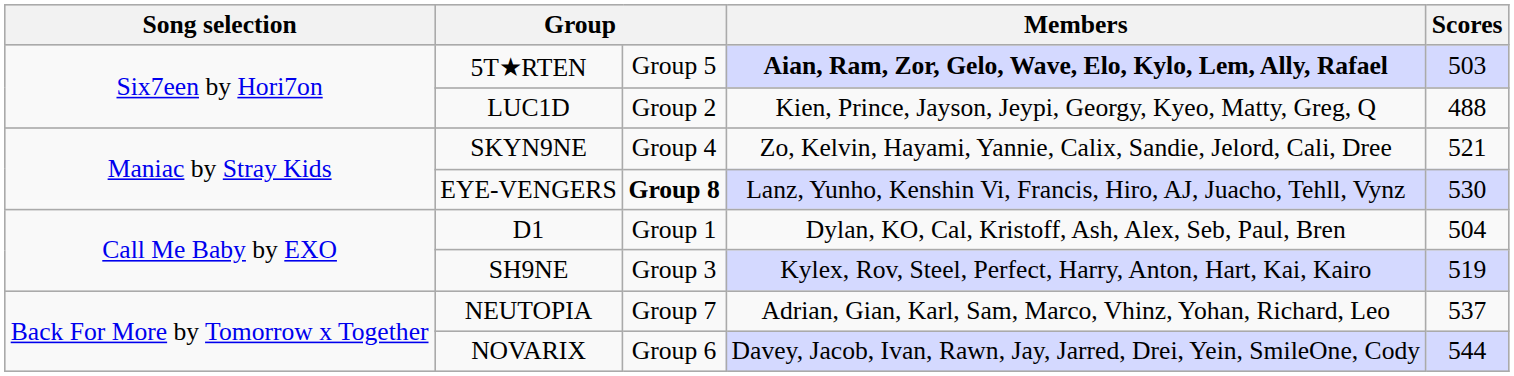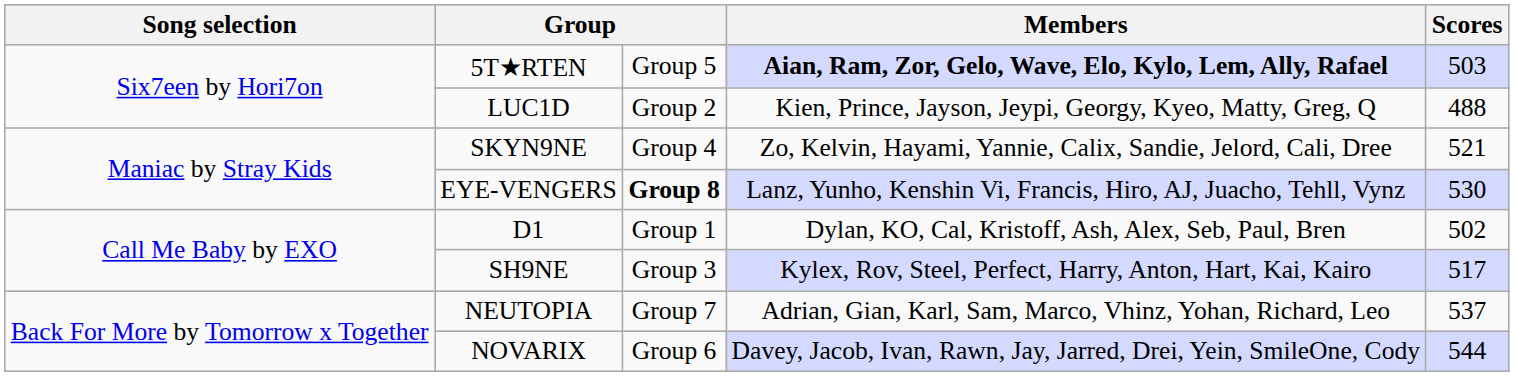D1 | Scores: 504 -> 502
SH9NE | Scores: 519 -> 517
